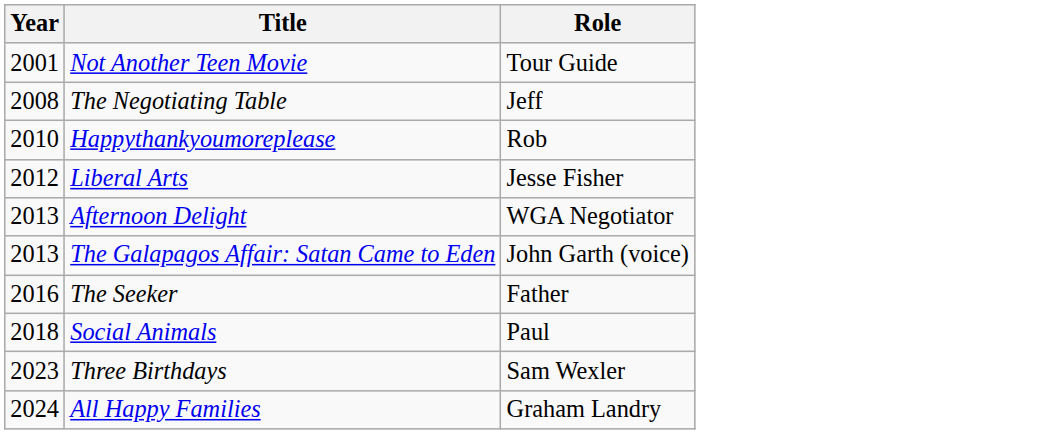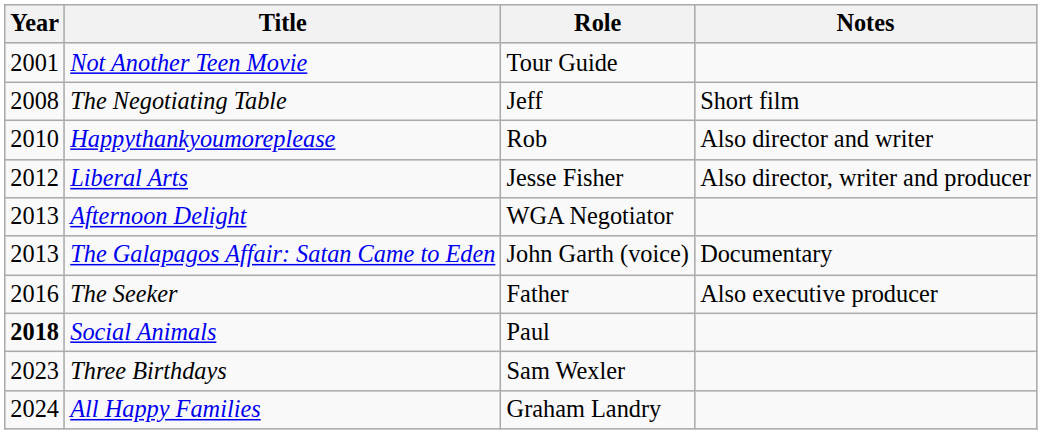+ column: Notes | Short film | Also director and writer | Also director, writer and producer | Documentary | Also executive producer
Social Animals | Year: normal -> bold
